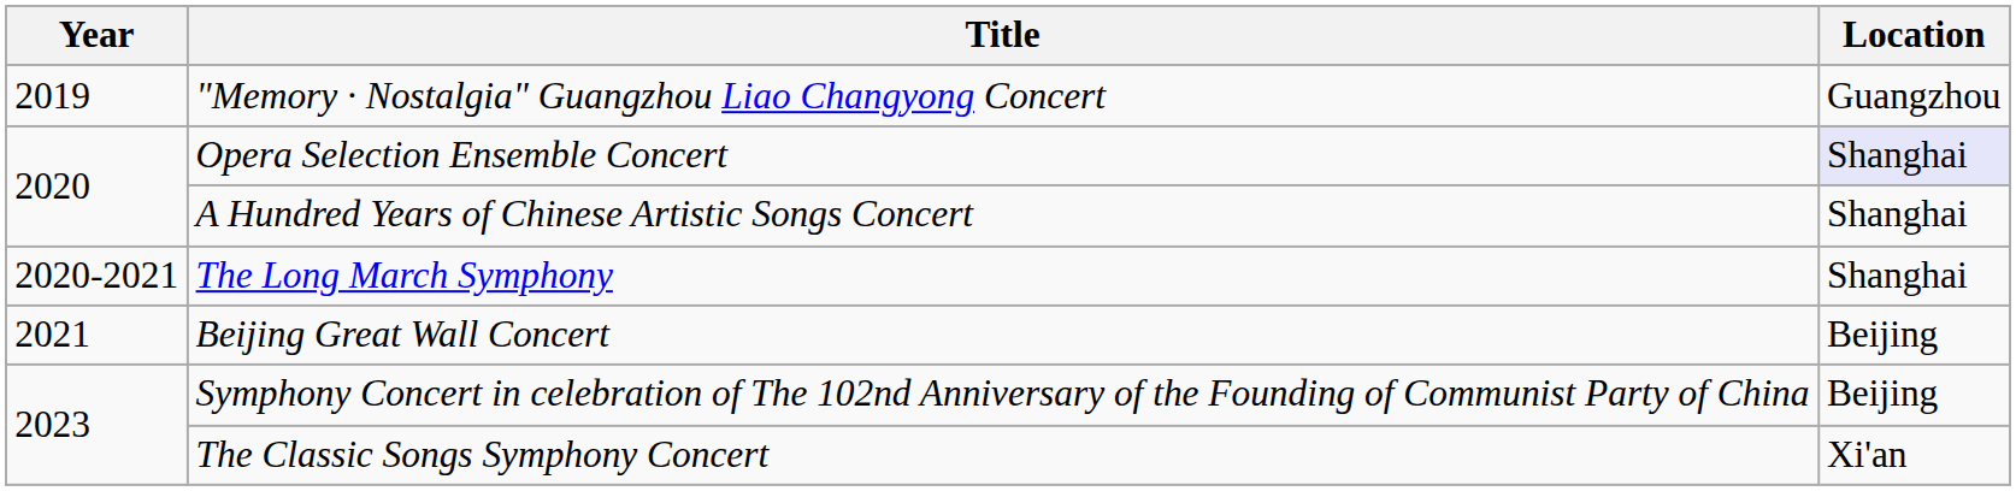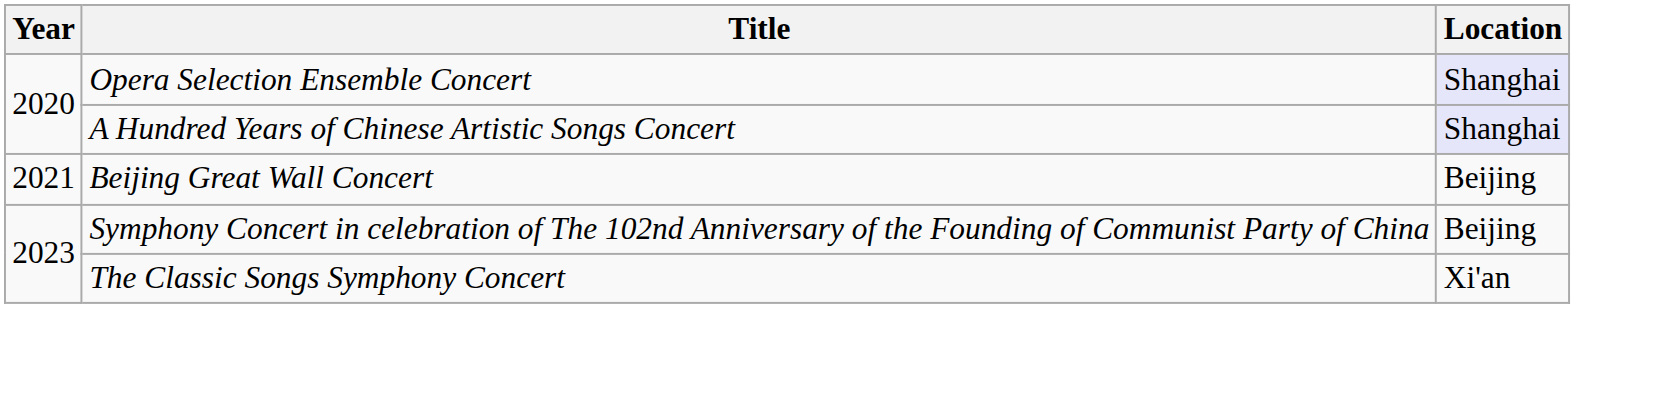- row: 2019 | "Memory · Nostalgia" Guangzhou Liao Changyong Concert | Guangzhou
A Hundred Years of Chinese Artistic Songs Concert | Location: no background -> lavender background
- row: 2020-2021 | The Long March Symphony | Shanghai
